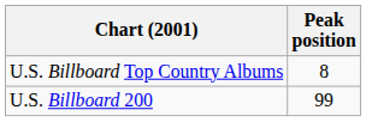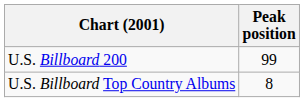rows swapped: U.S. Billboard 200 <-> U.S. Billboard Top Country Albums
